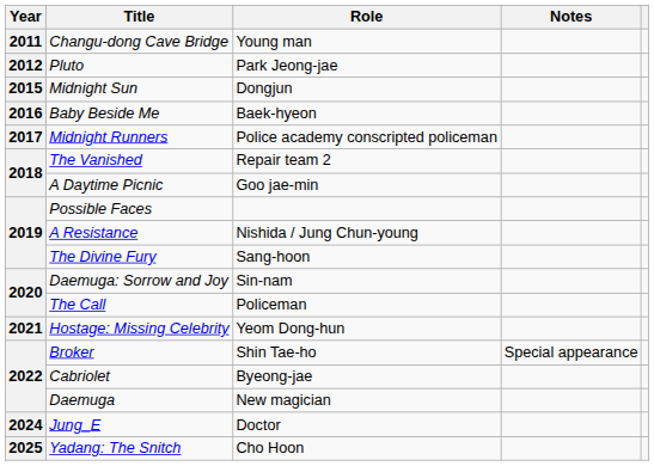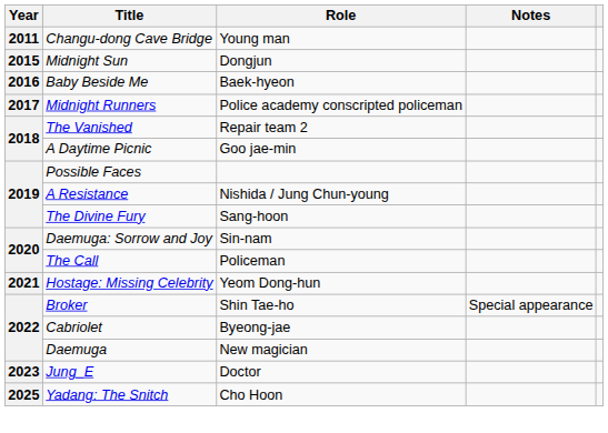- row: 2012 | Pluto | Park Jeong-jae
Jung_E | Year: 2024 -> 2023
